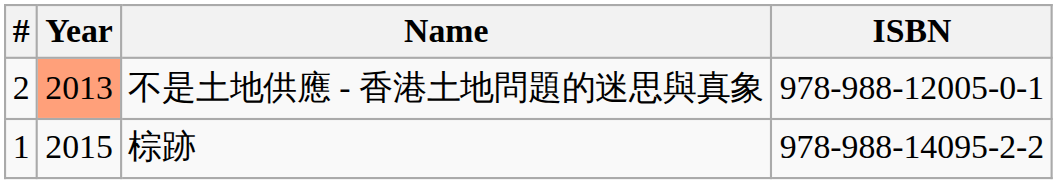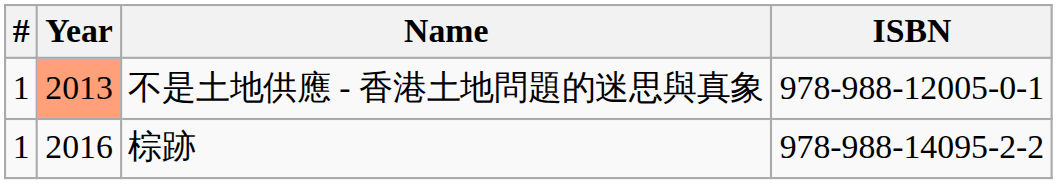不是土地供應 - 香港土地問題的迷思與真象 | #: 2 -> 1
棕跡 | Year: 2015 -> 2016
